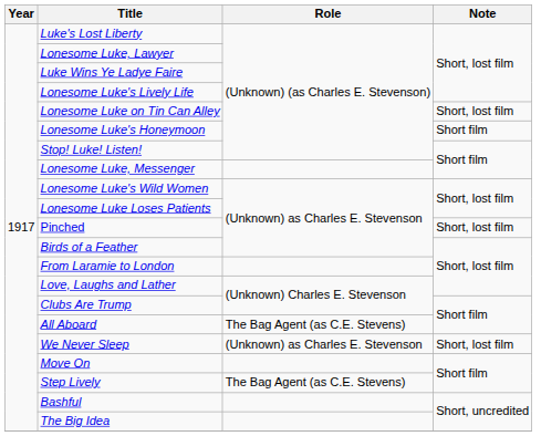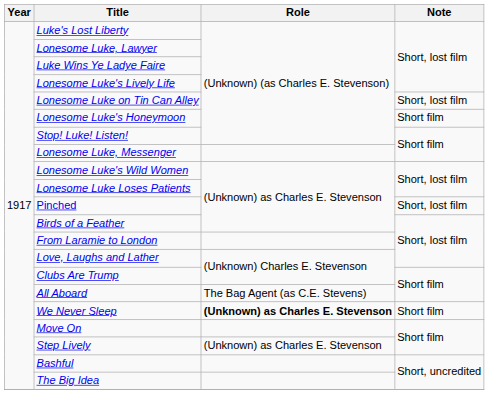We Never Sleep | Role: normal -> bold
We Never Sleep | Note: Short, lost film -> Short film
Step Lively | Role: The Bag Agent (as C.E. Stevens) -> (Unknown) as Charles E. Stevenson
